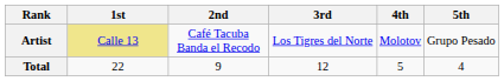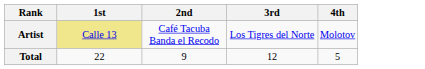- column: 5th | Grupo Pesado | 4
